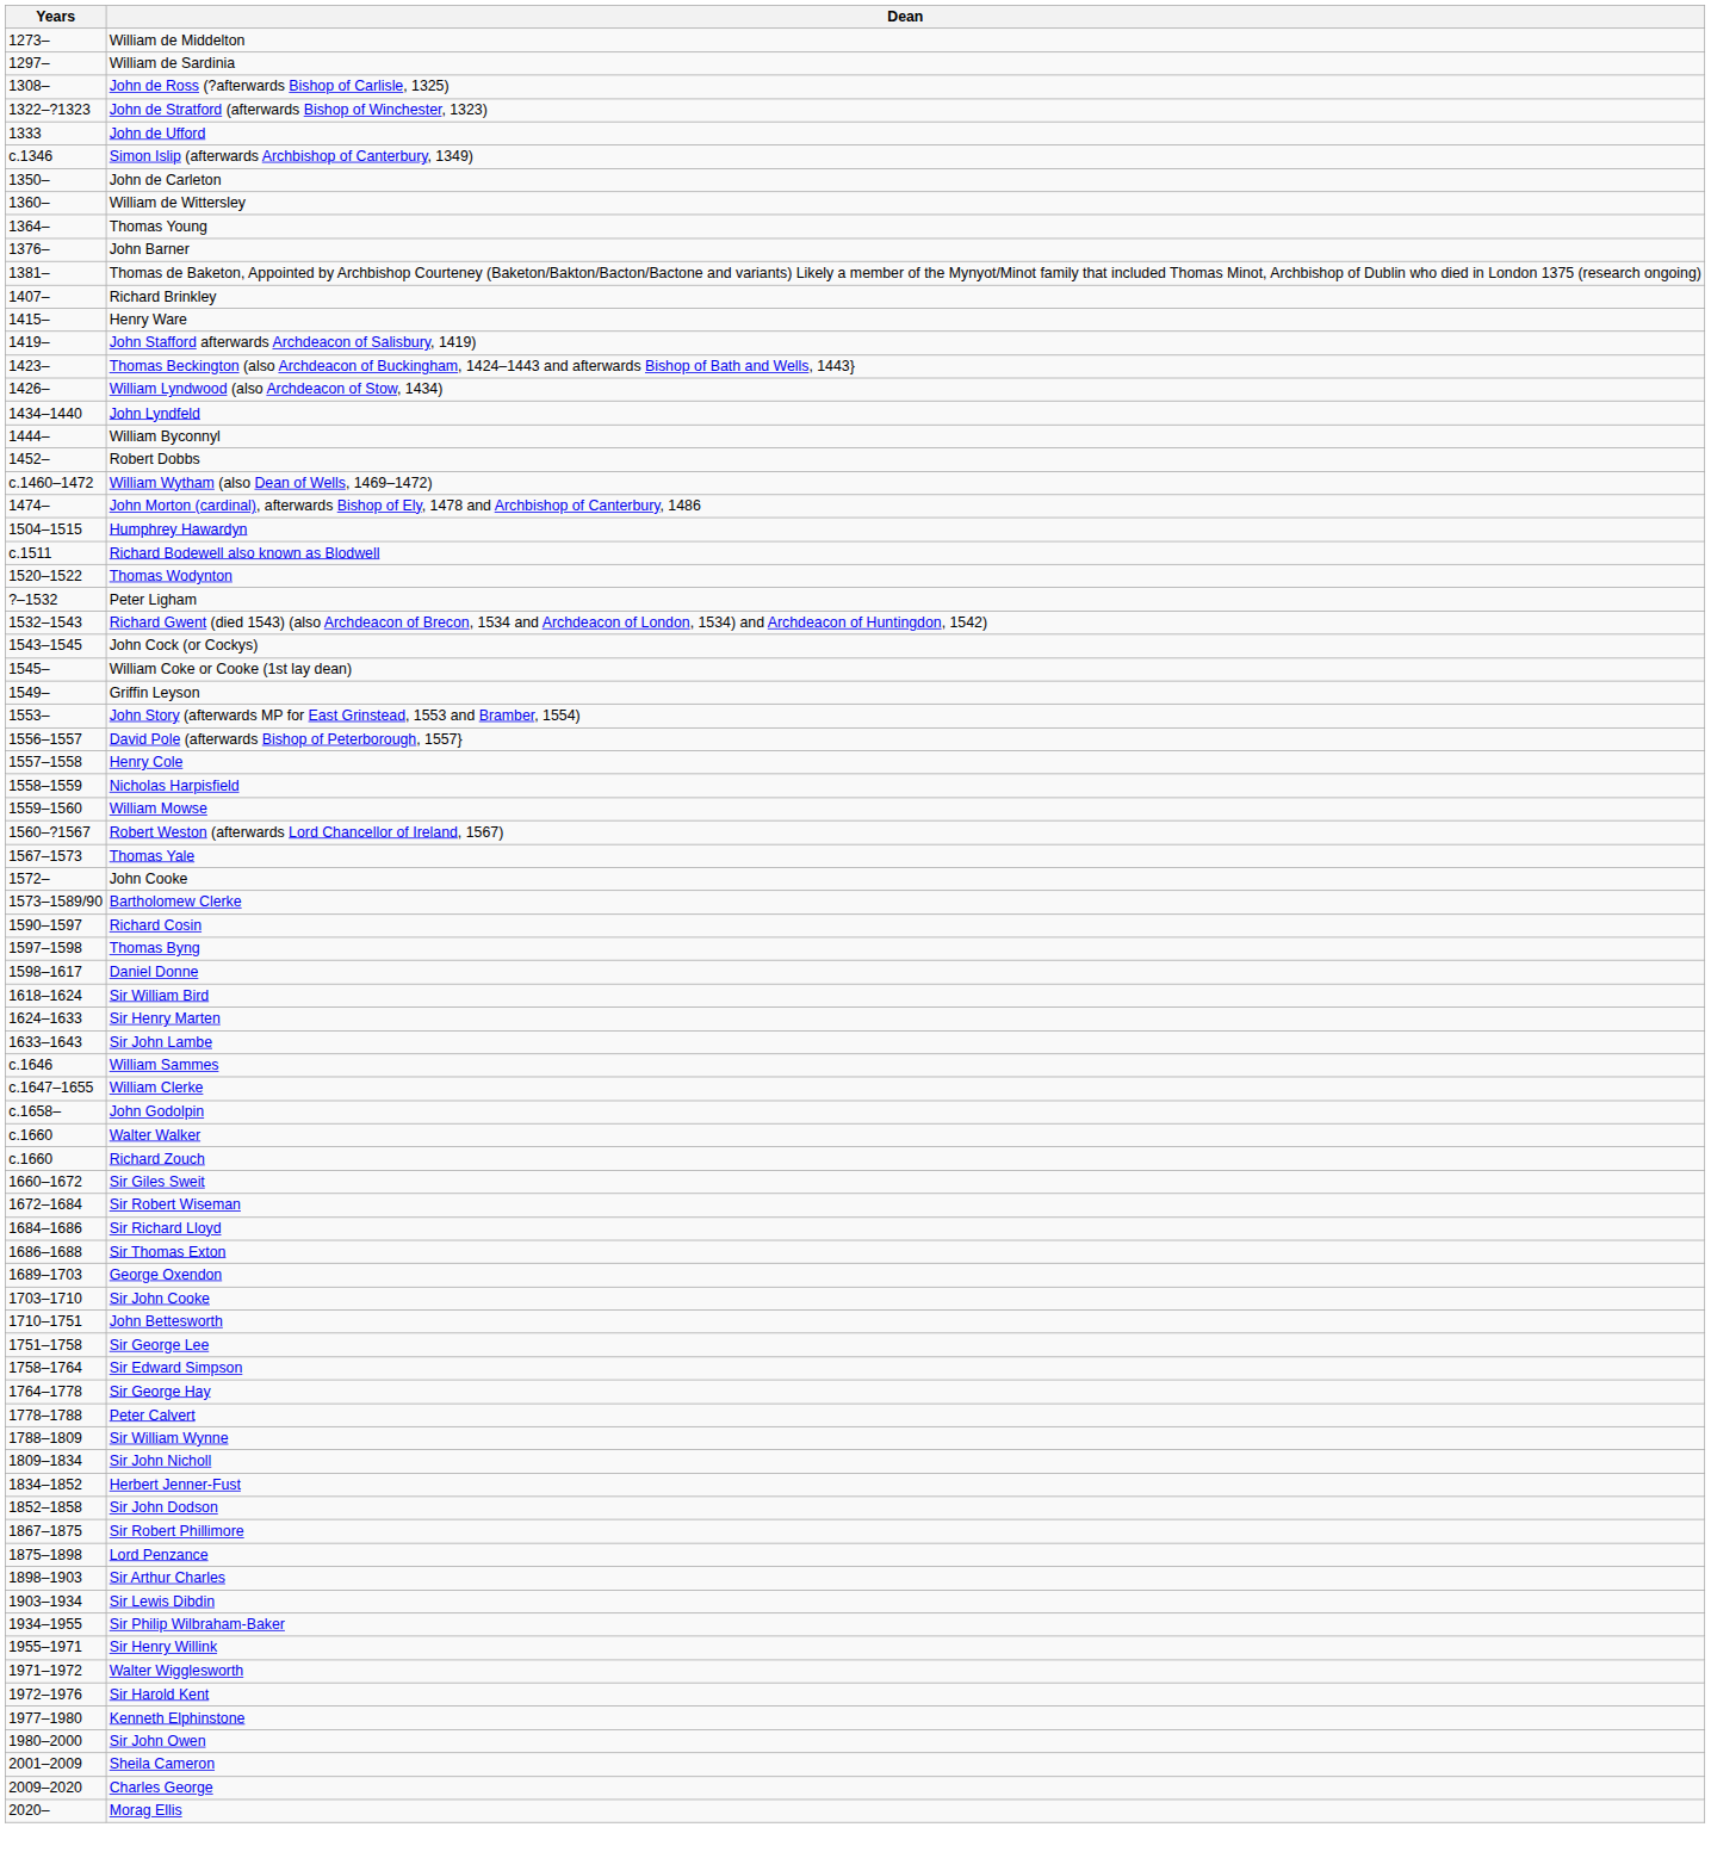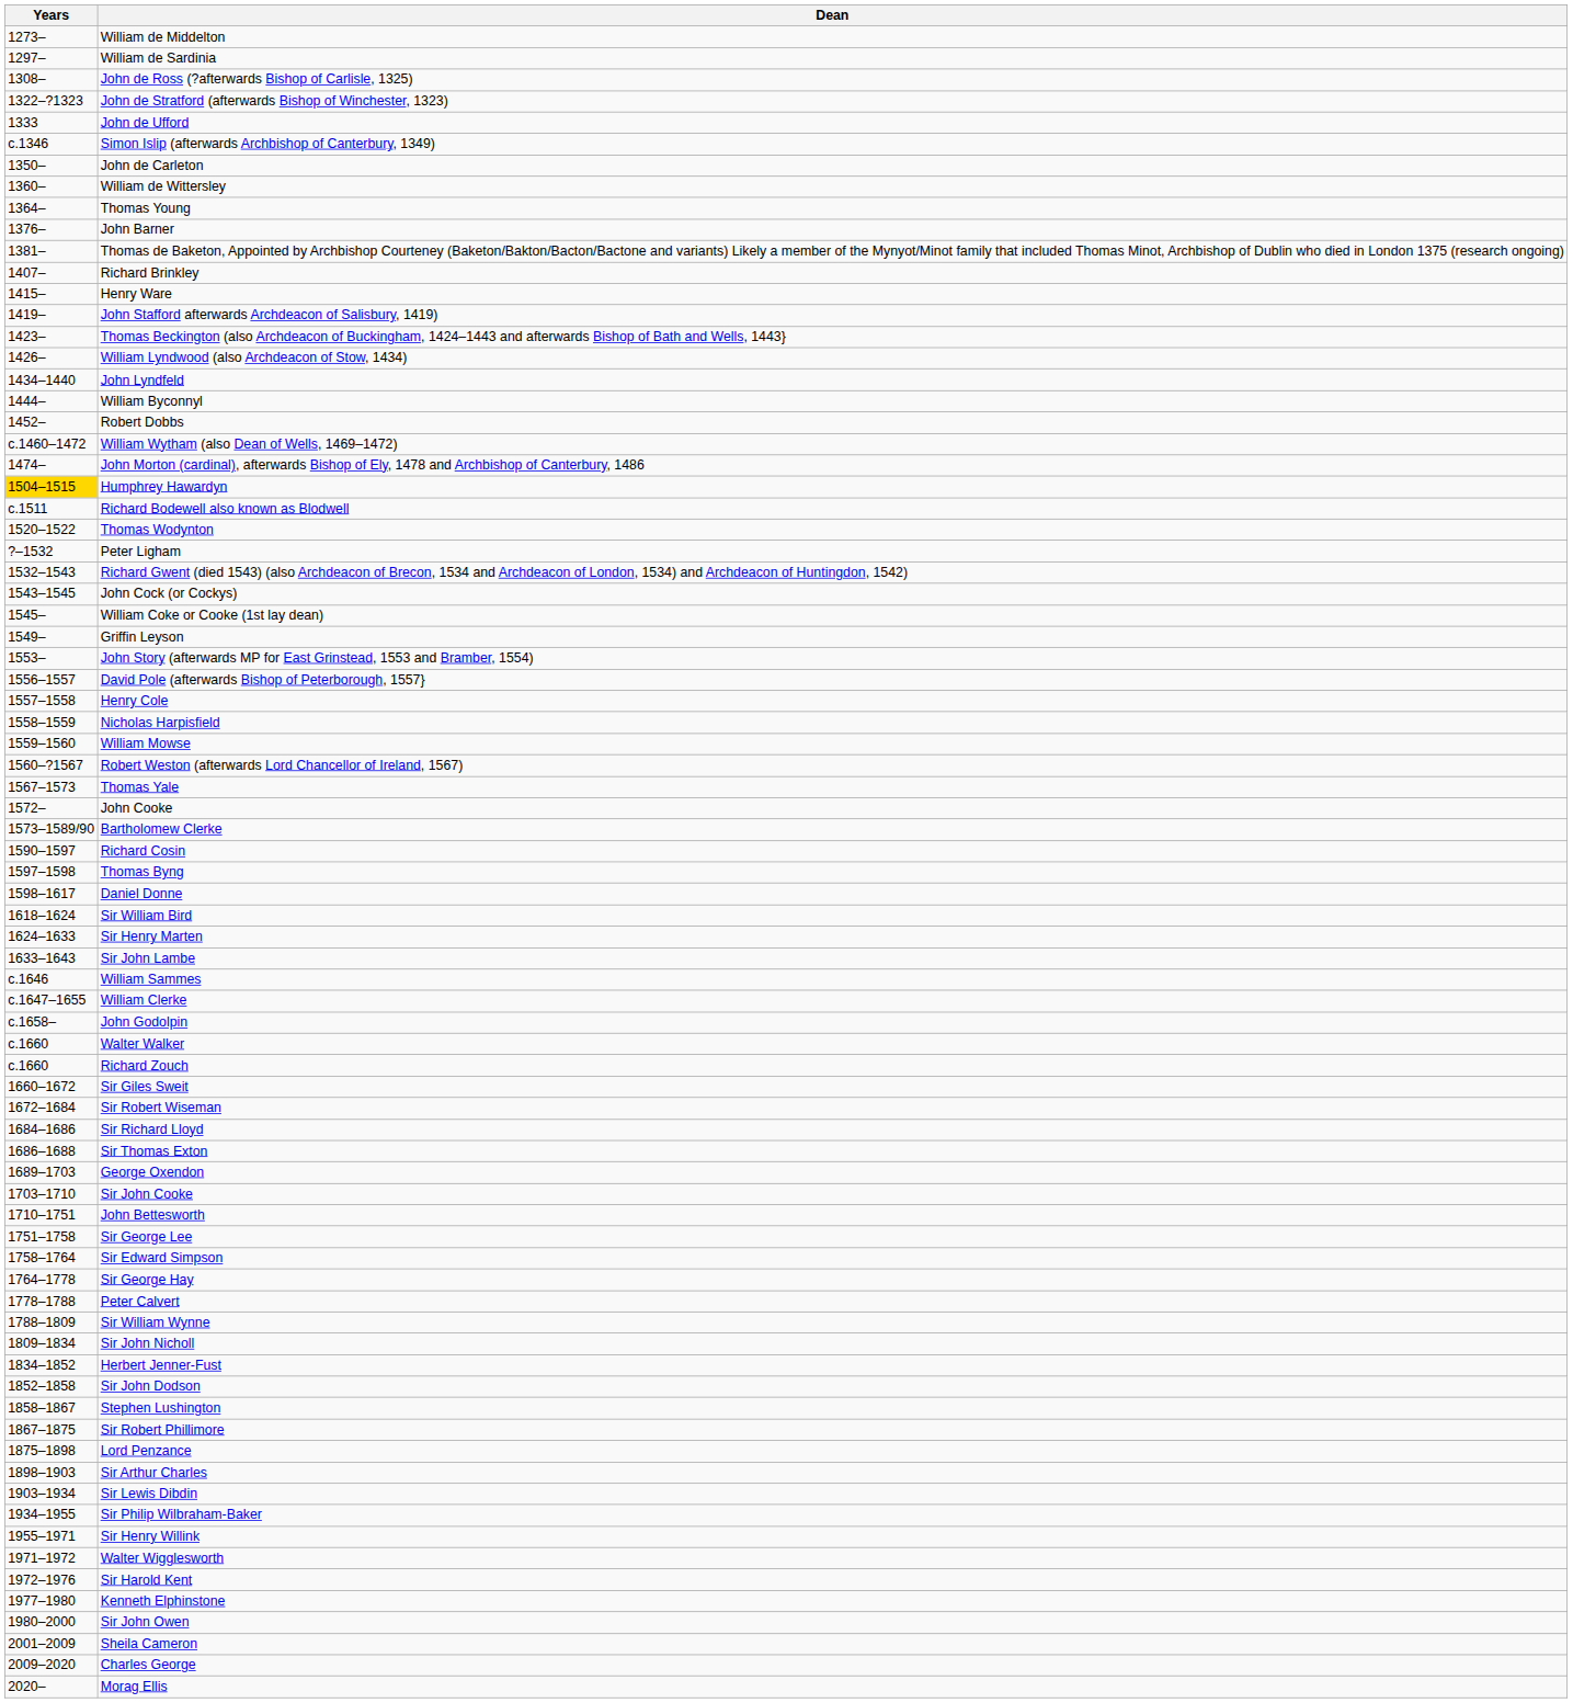Humphrey Hawardyn | Years: no background -> gold background
+ row: 1858–1867 | Stephen Lushington
